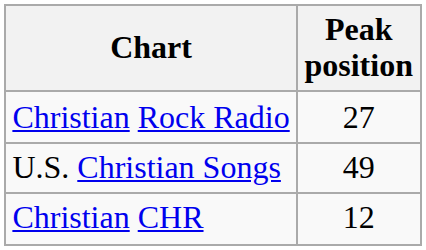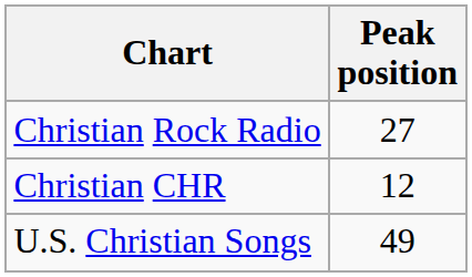rows swapped: Christian CHR <-> U.S. Christian Songs
